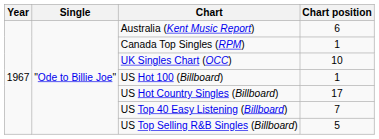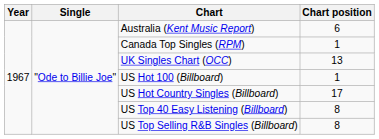UK Singles Chart (OCC) | Chart position: 10 -> 13
US Top 40 Easy Listening (Billboard) | Chart position: 7 -> 8
US Top Selling R&B Singles (Billboard) | Chart position: 5 -> 8
